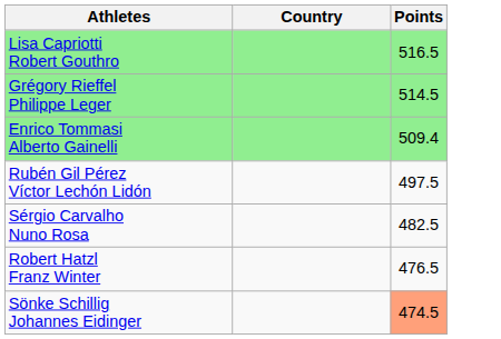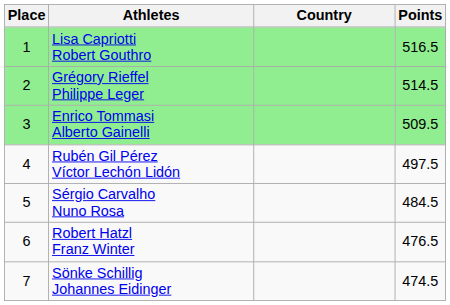+ column: Place | 1 | 2 | 3 | 4 | 5 | 6 | 7
Enrico Tommasi Alberto Gainelli | Points: 509.4 -> 509.5
Sérgio Carvalho Nuno Rosa | Points: 482.5 -> 484.5
Sönke Schillig Johannes Eidinger | Points: lightsalmon background -> no background
